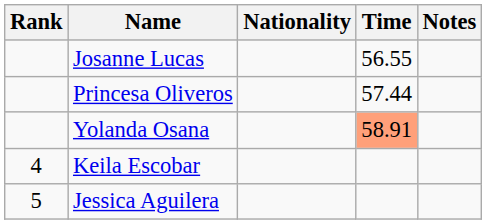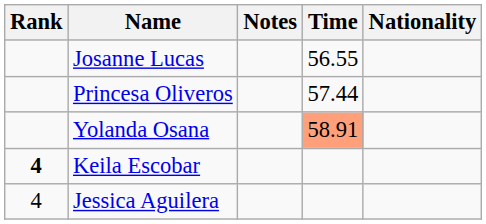columns swapped: Nationality <-> Notes
Keila Escobar | Rank: normal -> bold
Jessica Aguilera | Rank: 5 -> 4
